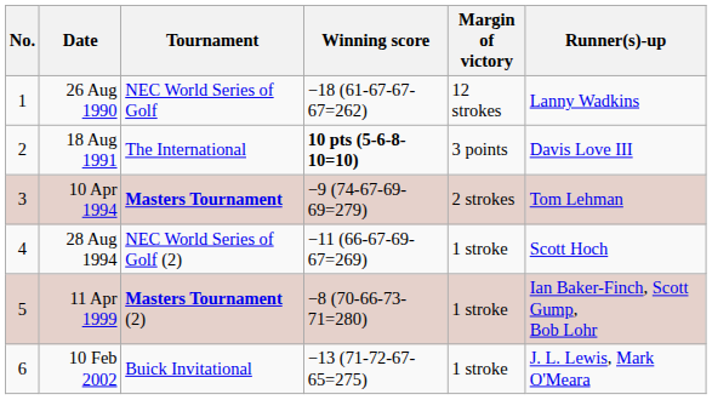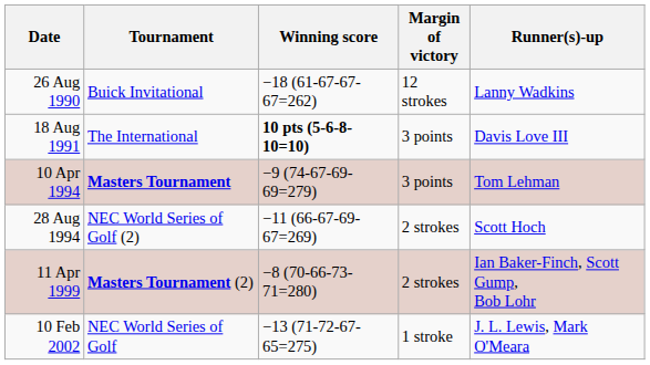- column: No. | 1 | 2 | 3 | 4 | 5 | 6
26 Aug 1990 | Tournament: NEC World Series of Golf -> Buick Invitational
10 Apr 1994 | Margin of victory: 2 strokes -> 3 points
28 Aug 1994 | Margin of victory: 1 stroke -> 2 strokes
11 Apr 1999 | Margin of victory: 1 stroke -> 2 strokes
10 Feb 2002 | Tournament: Buick Invitational -> NEC World Series of Golf
